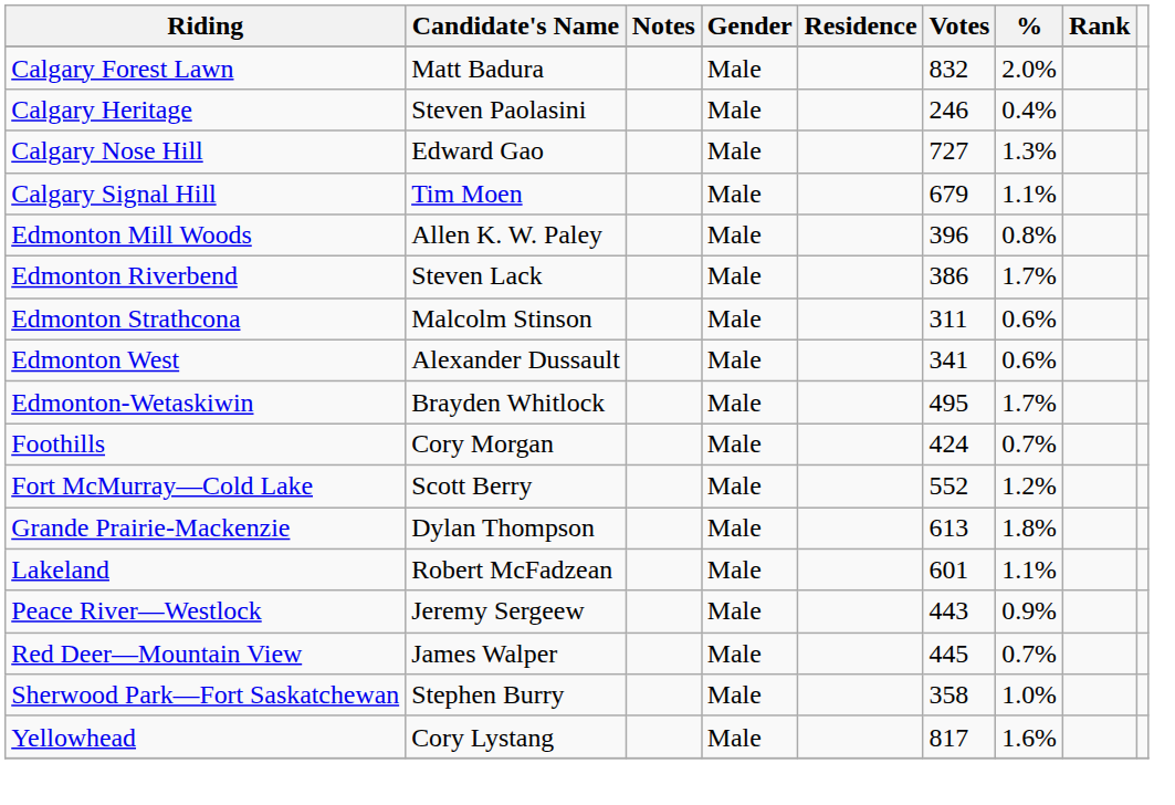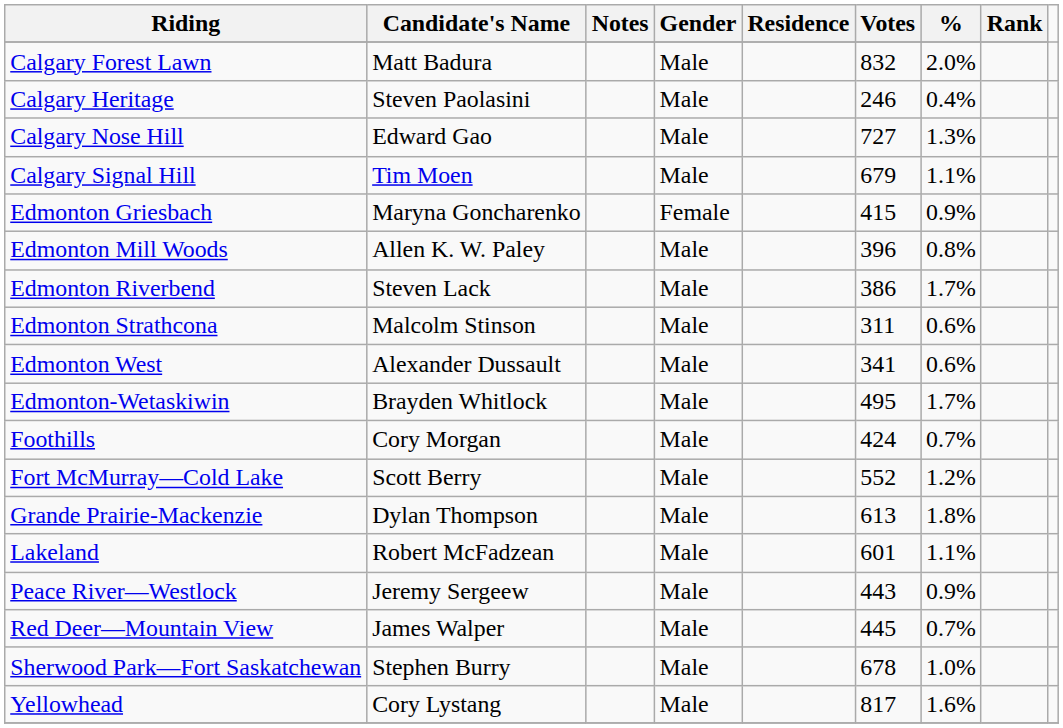+ row: Edmonton Griesbach | Maryna Goncharenko | Female | 415 | 0.9%
Sherwood Park—Fort Saskatchewan | Votes: 358 -> 678
